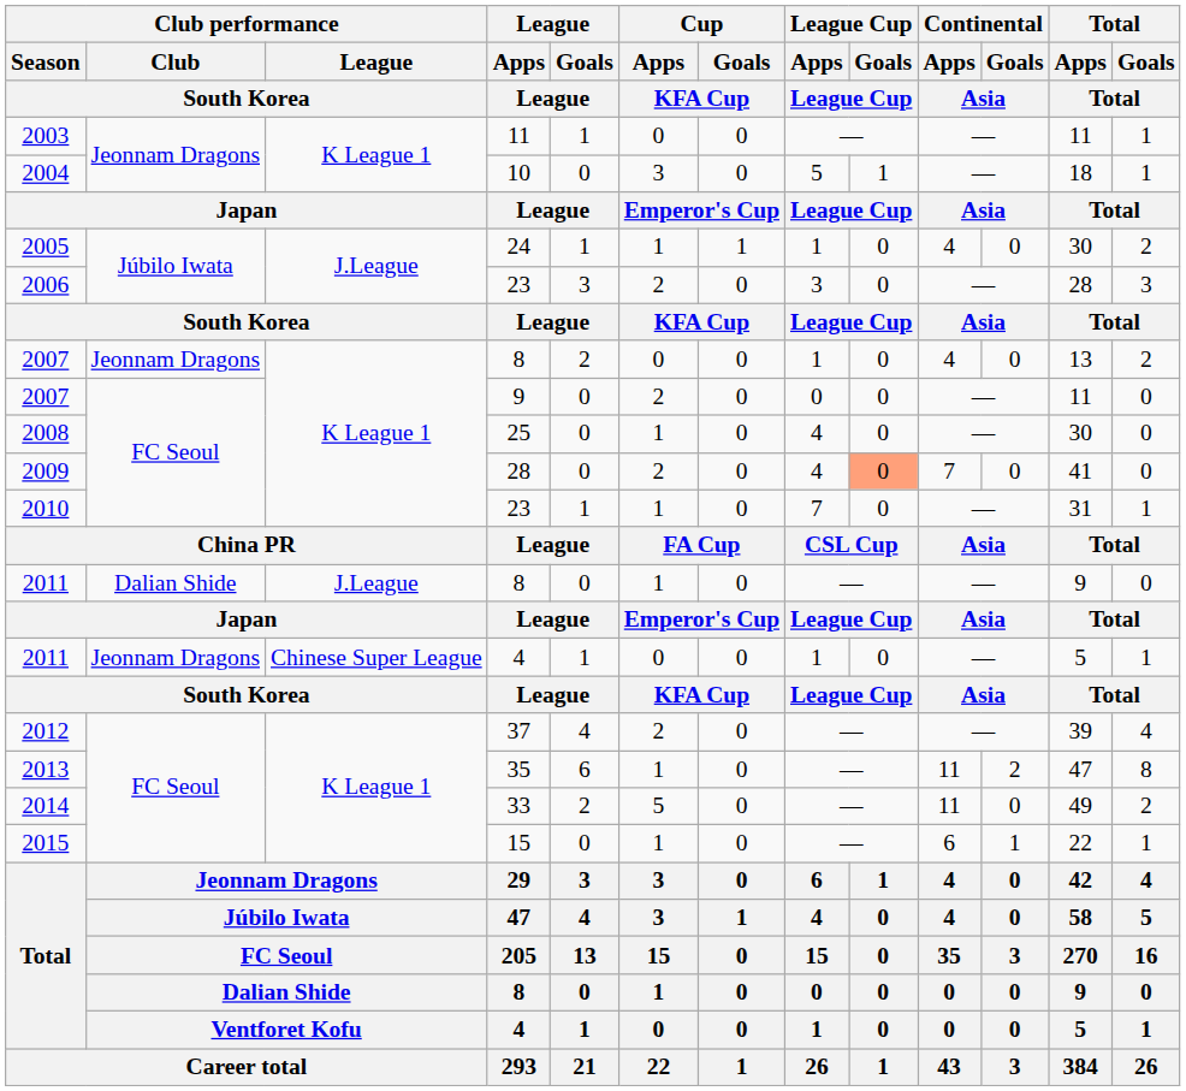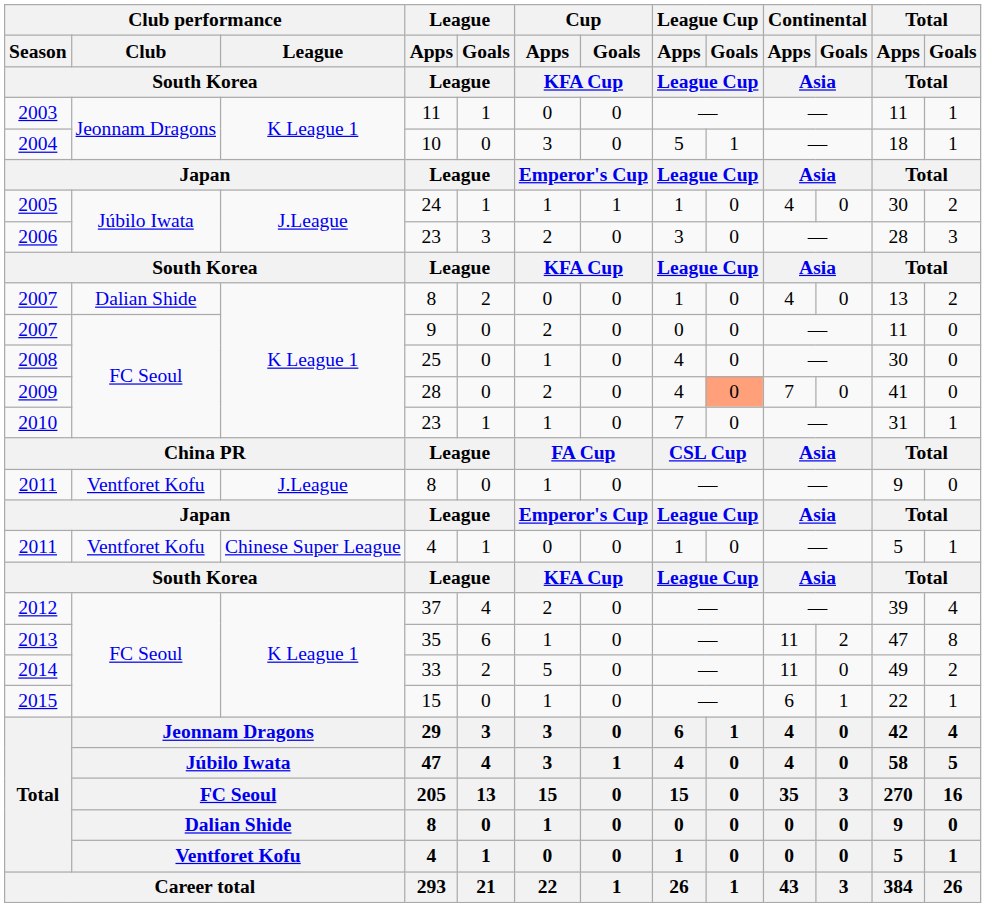2007 / 8 | Club performance / Club / South Korea: Jeonnam Dragons -> Dalian Shide
2011 / 8 | Club performance / Club / South Korea: Dalian Shide -> Ventforet Kofu
2011 / 4 | Club performance / Club / South Korea: Jeonnam Dragons -> Ventforet Kofu
